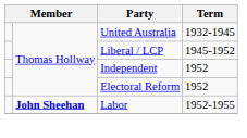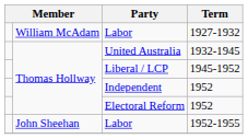+ row: William McAdam | Labor | 1927-1932
Labor / 1952-1955 | column 2: bold -> normal
